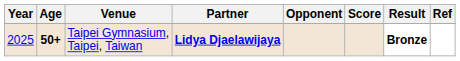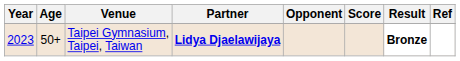Taipei Gymnasium, Taipei, Taiwan | Year: 2025 -> 2023
Taipei Gymnasium, Taipei, Taiwan | Age: bold -> normal
